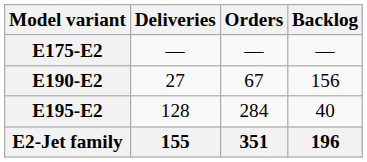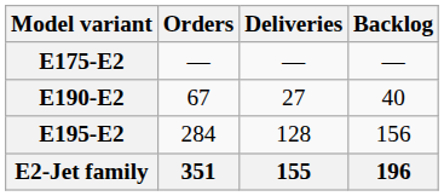columns swapped: Orders <-> Deliveries
E190-E2 | Backlog: 156 -> 40
E195-E2 | Backlog: 40 -> 156
